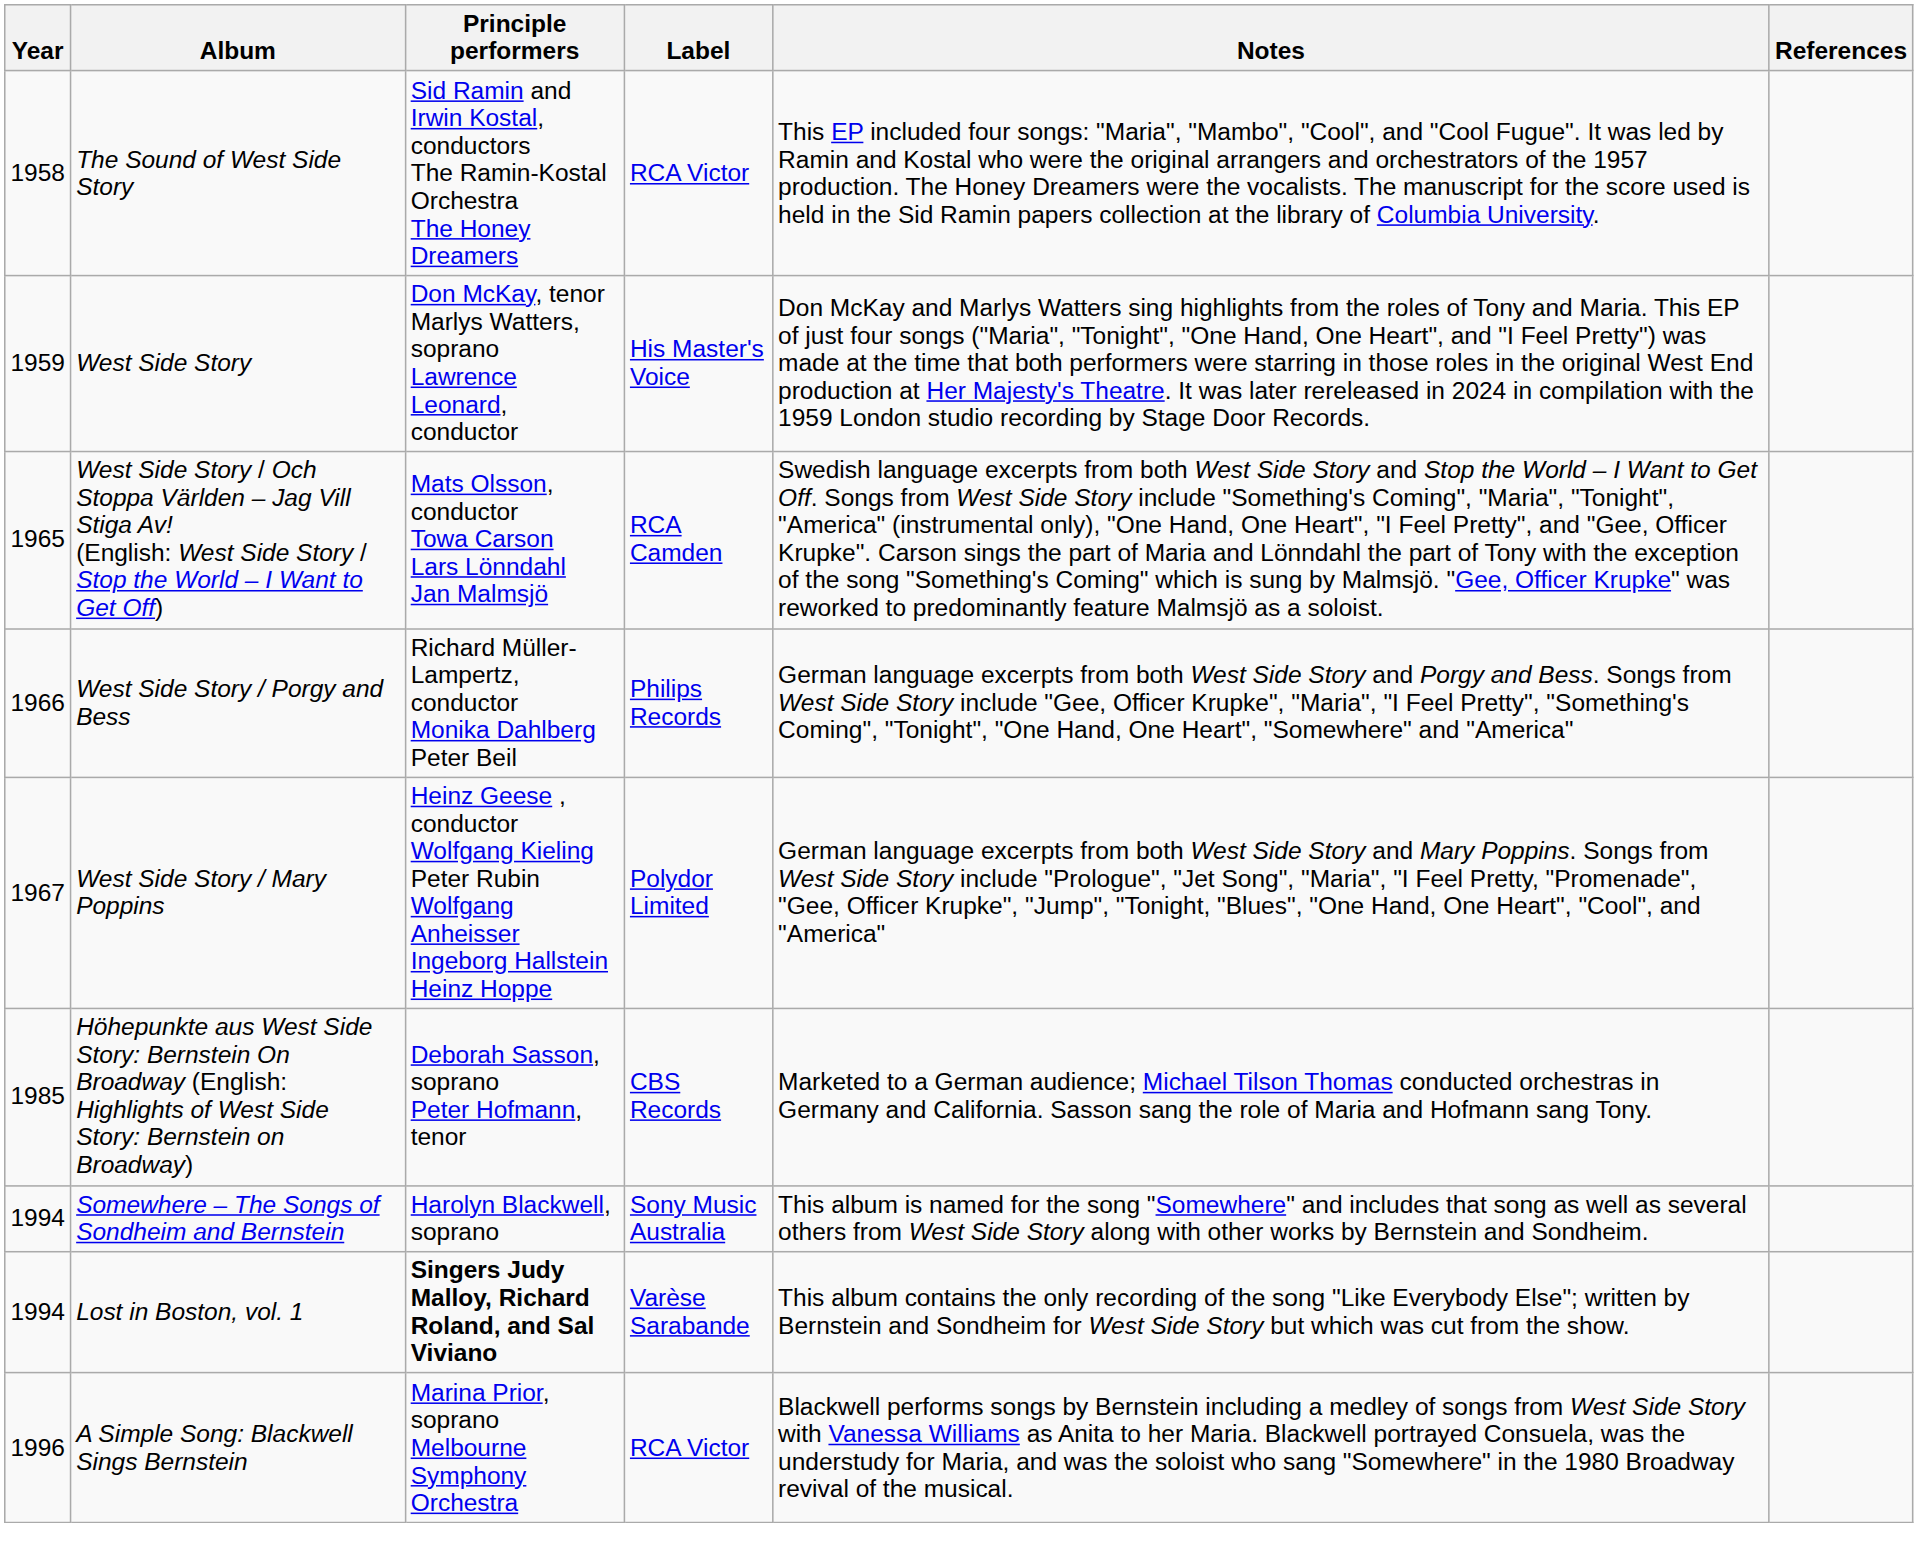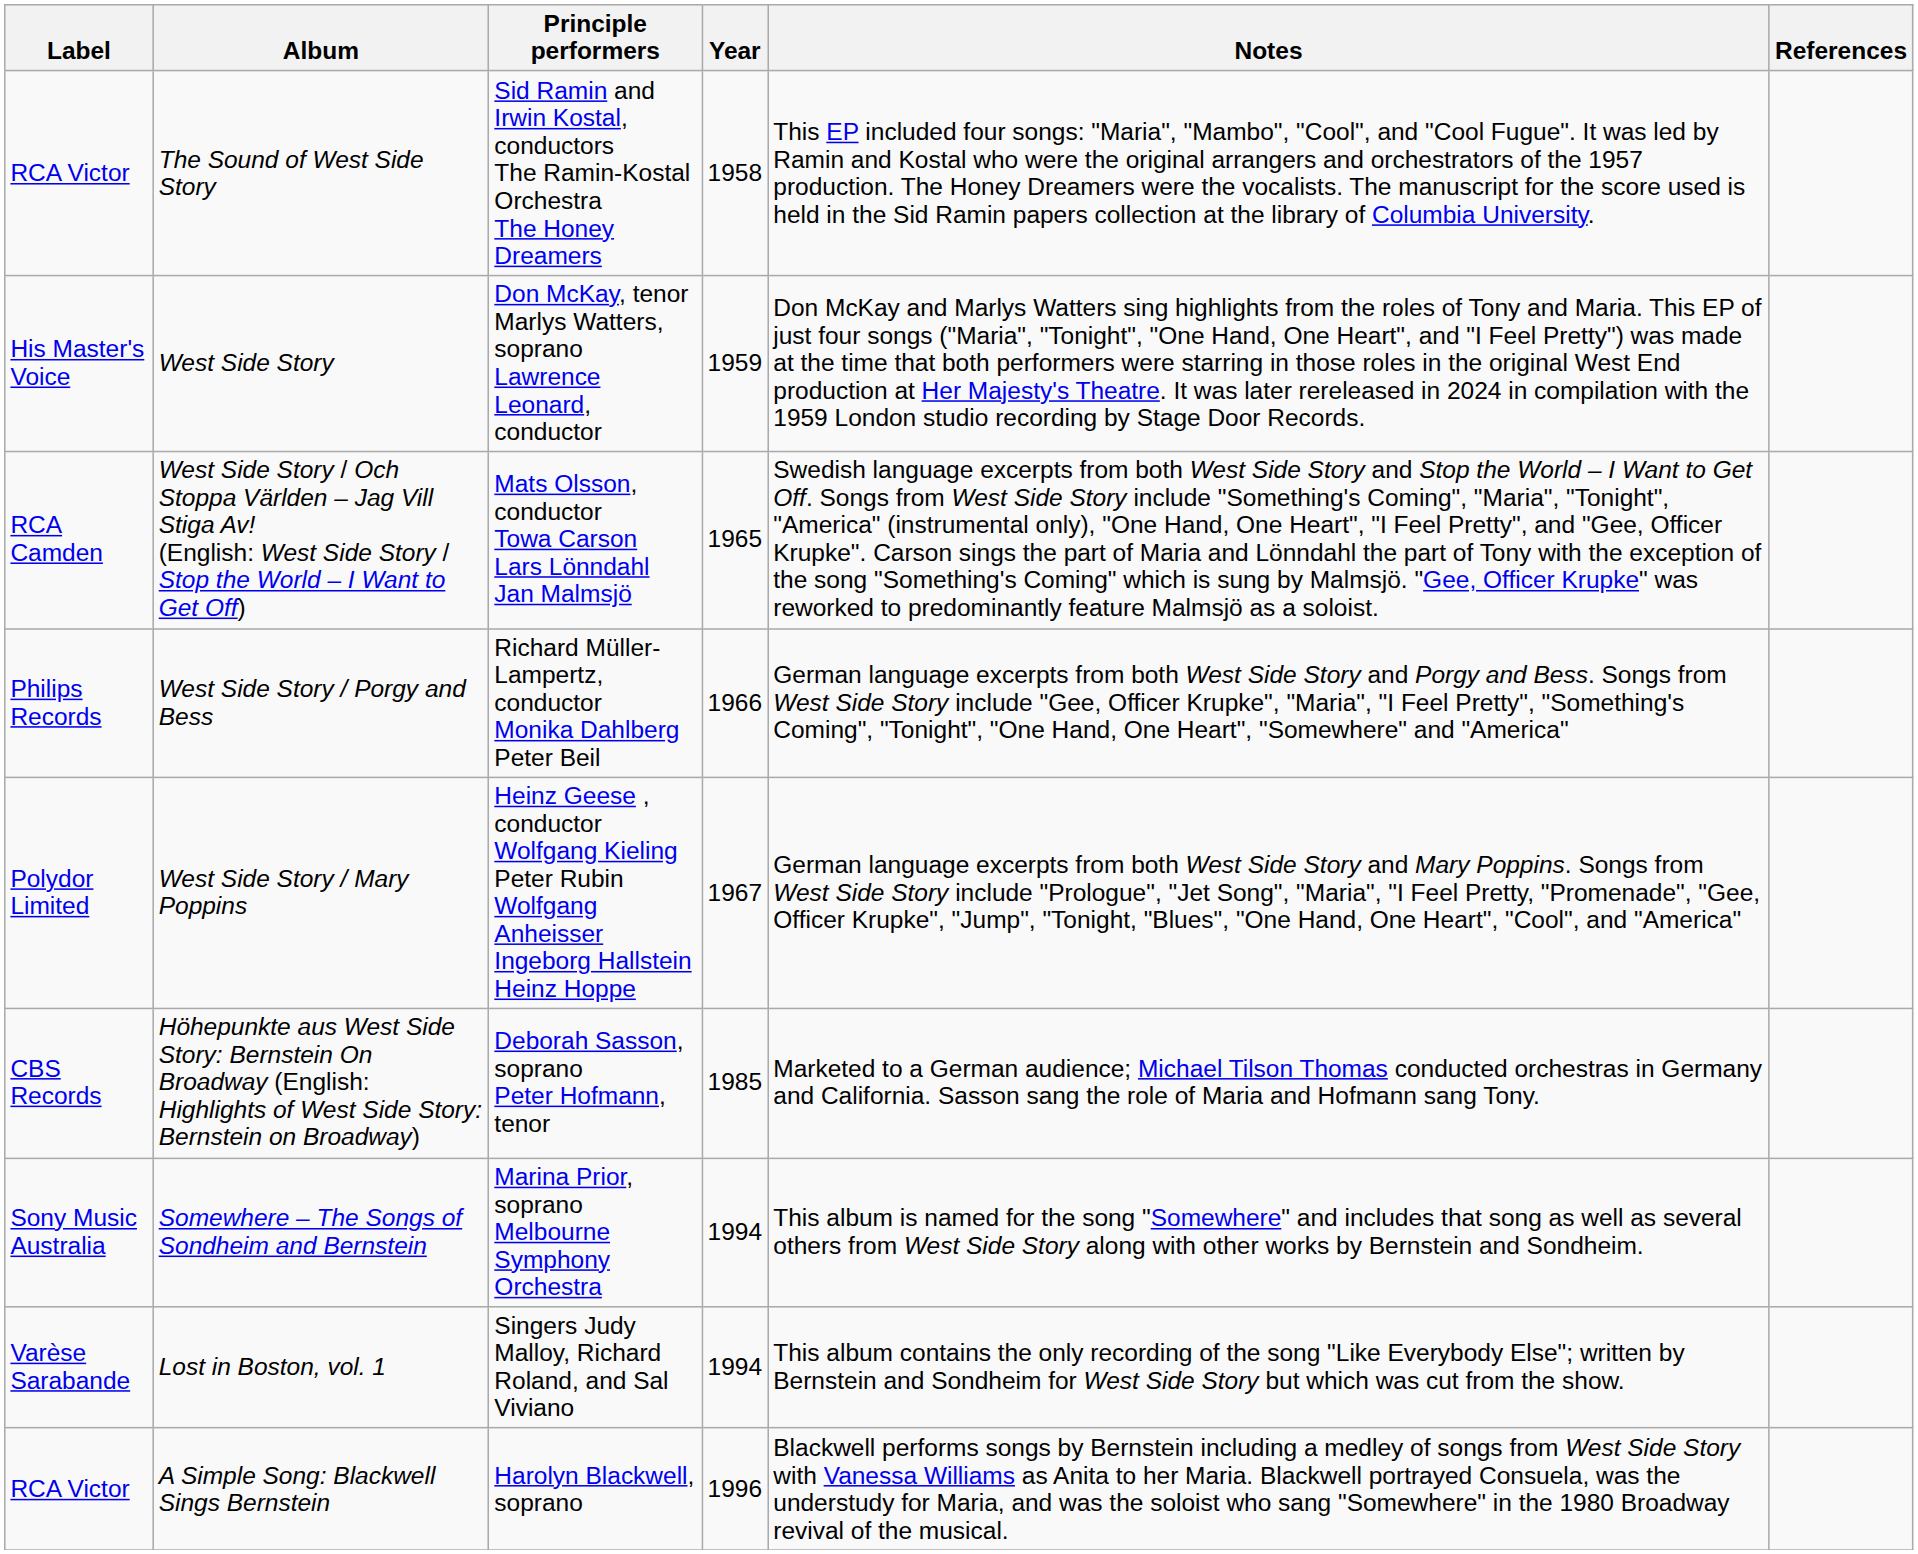columns swapped: Year <-> Label
Somewhere – The Songs of Sondheim and Bernstein | Principle performers: Harolyn Blackwell, soprano -> Marina Prior, soprano Melbourne Symphony Orchestra
Lost in Boston, vol. 1 | Principle performers: bold -> normal
A Simple Song: Blackwell Sings Bernstein | Principle performers: Marina Prior, soprano Melbourne Symphony Orchestra -> Harolyn Blackwell, soprano
